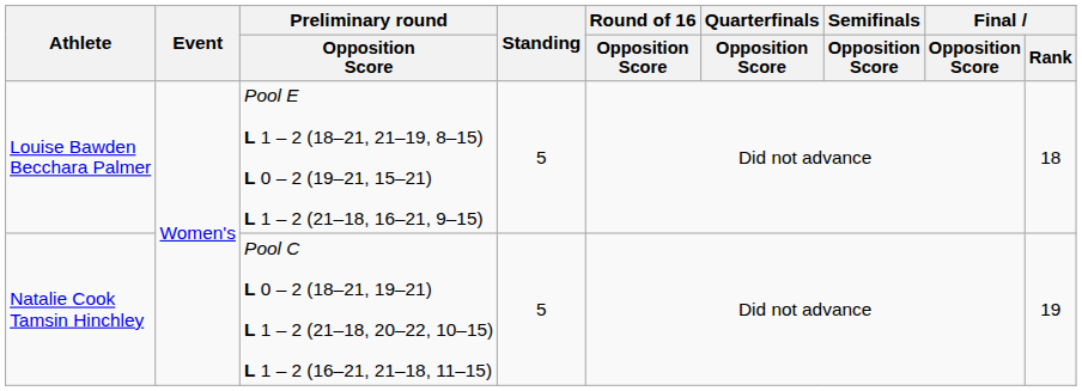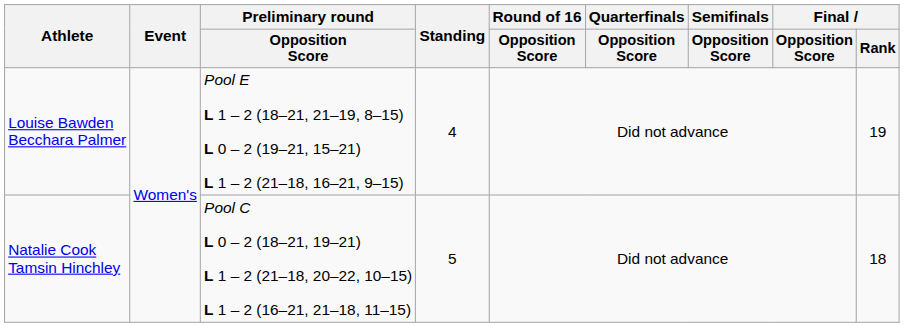Louise Bawden Becchara Palmer | Standing: 5 -> 4
Louise Bawden Becchara Palmer | Final / Rank: 18 -> 19
Natalie Cook Tamsin Hinchley | Final / Rank: 19 -> 18
